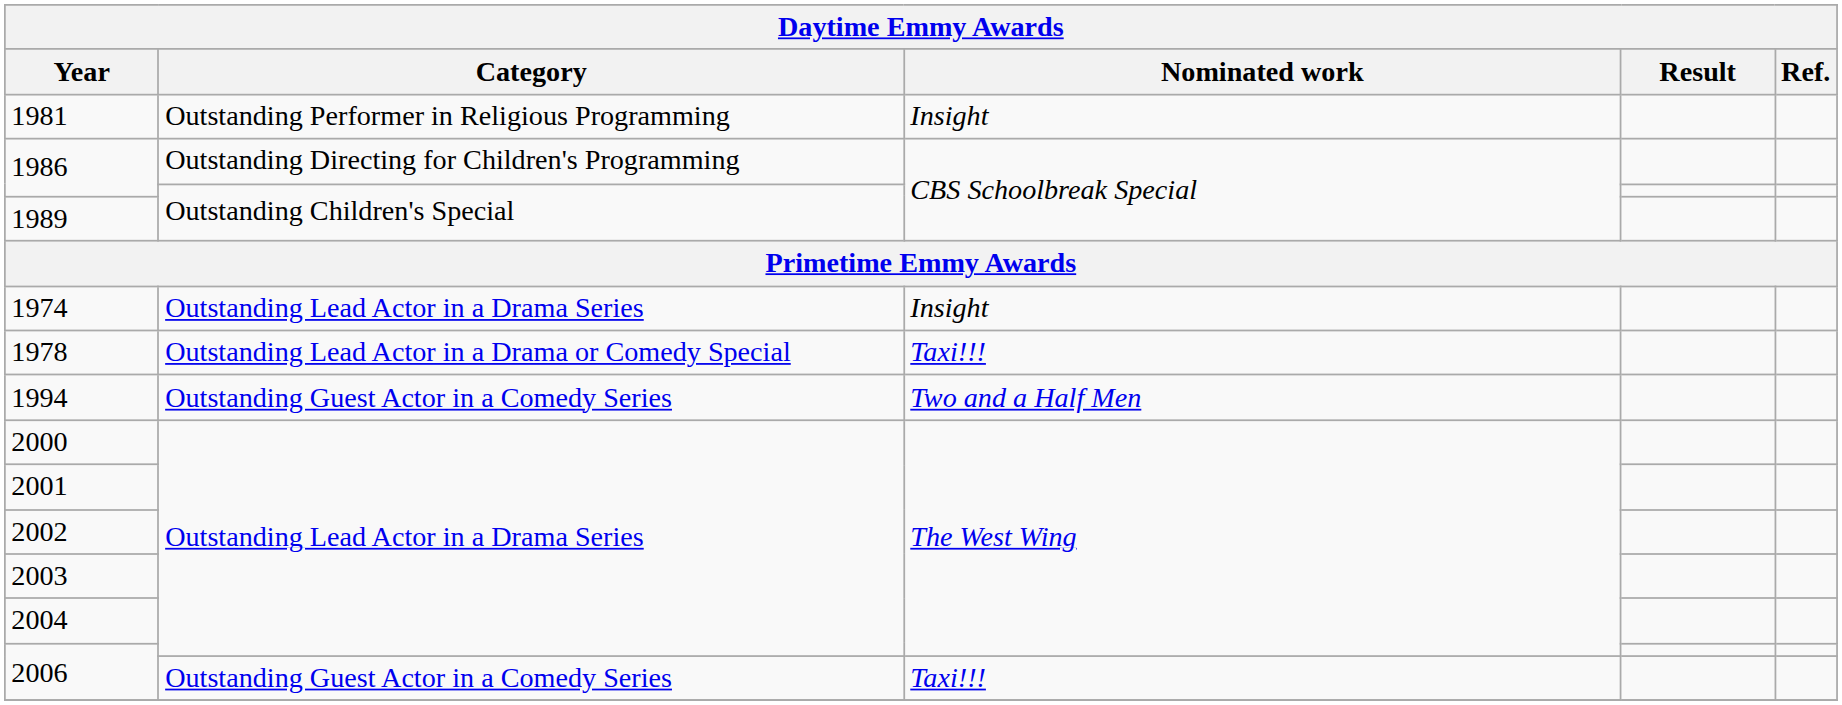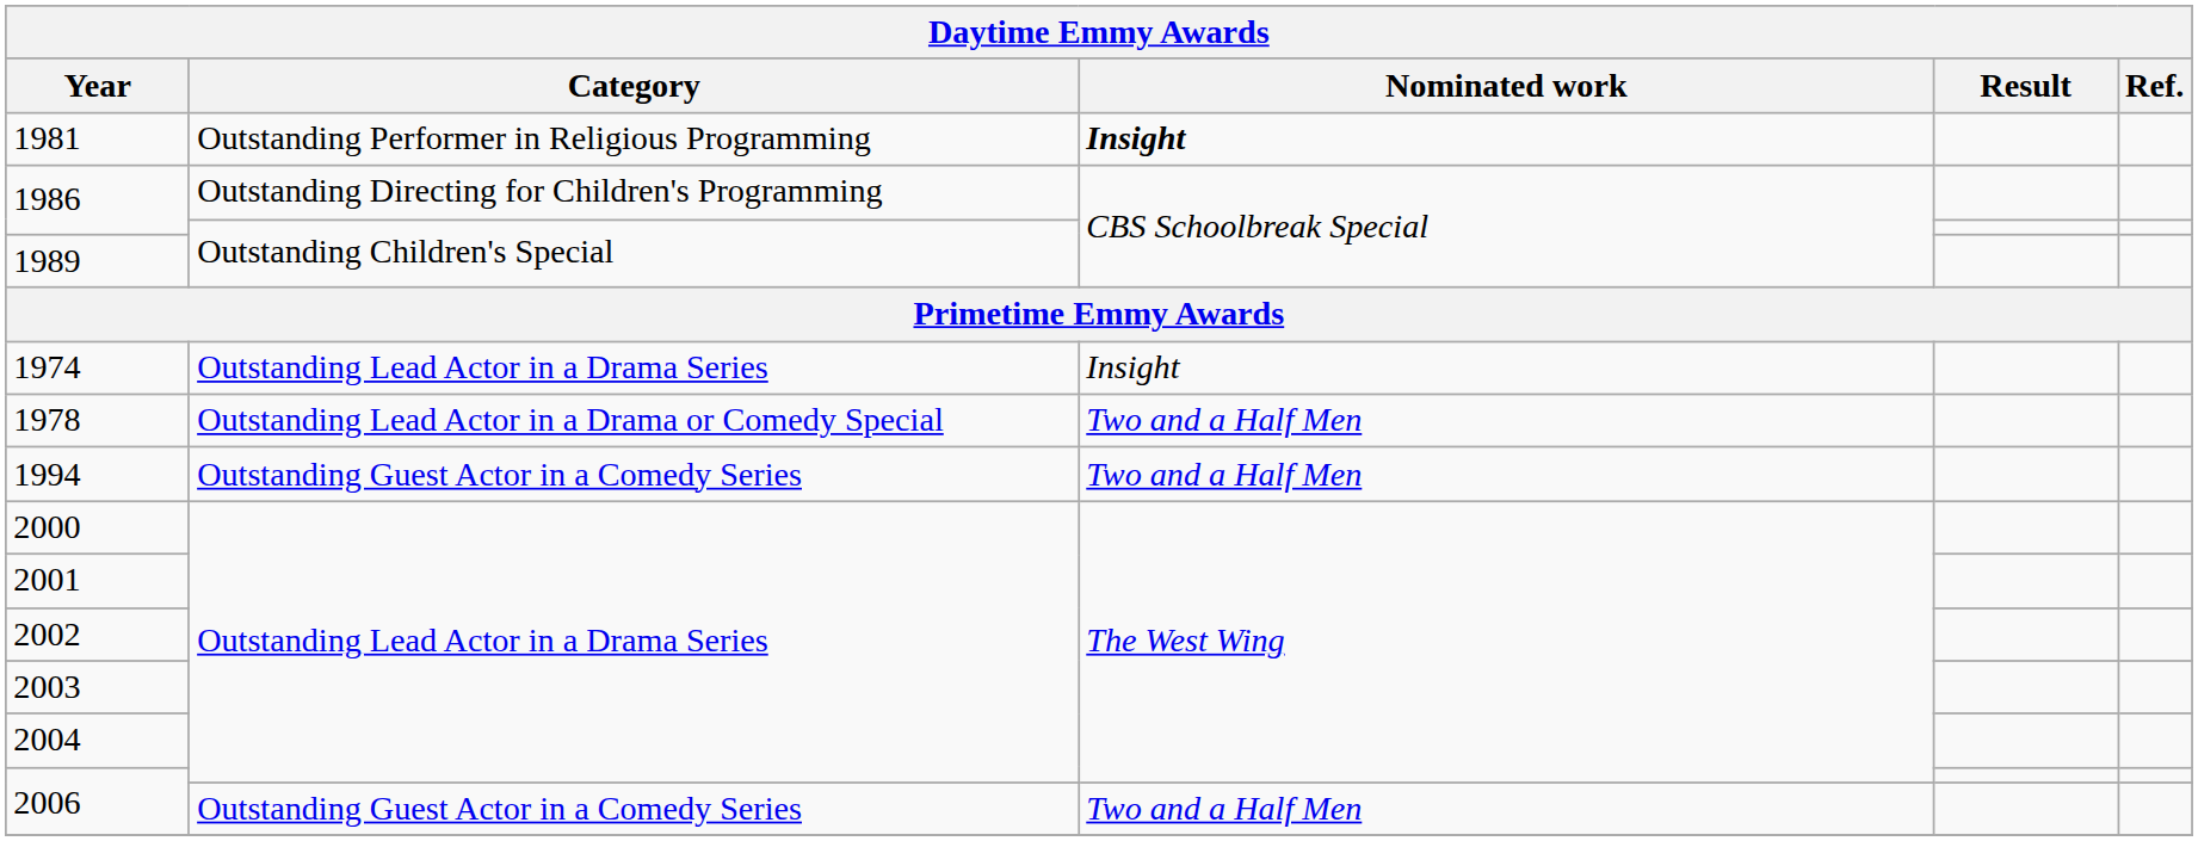1981 | Nominated work: normal -> bold
1978 | Nominated work: Taxi!!! -> Two and a Half Men
2006 / Outstanding Guest Actor in a Comedy Series | Nominated work: Taxi!!! -> Two and a Half Men
